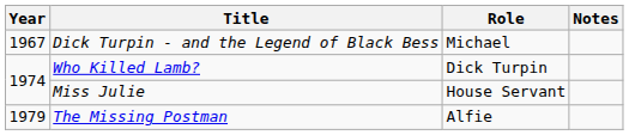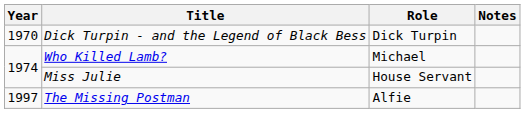Dick Turpin - and the Legend of Black Bess | Year: 1967 -> 1970
Dick Turpin - and the Legend of Black Bess | Role: Michael -> Dick Turpin
Who Killed Lamb? | Role: Dick Turpin -> Michael
The Missing Postman | Year: 1979 -> 1997
